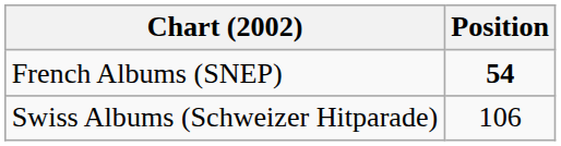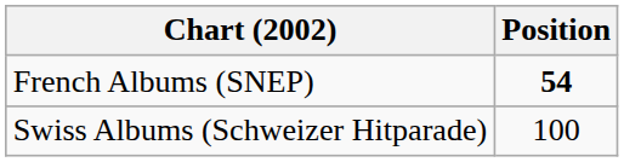Swiss Albums (Schweizer Hitparade) | Position: 106 -> 100
